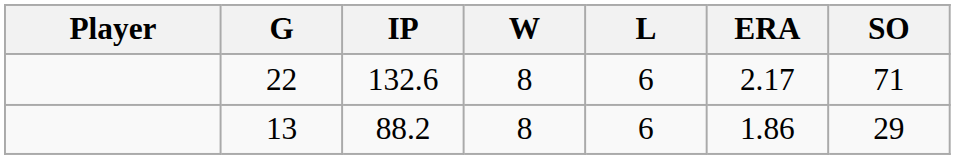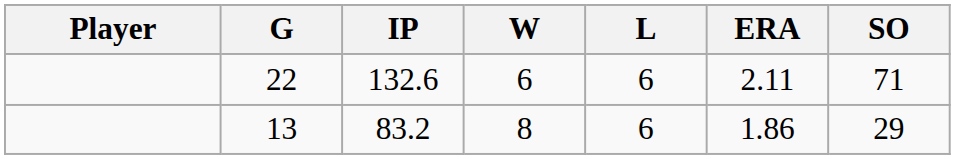22 | W: 8 -> 6
22 | ERA: 2.17 -> 2.11
13 | IP: 88.2 -> 83.2
